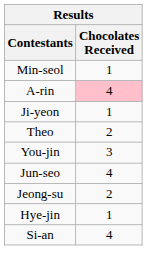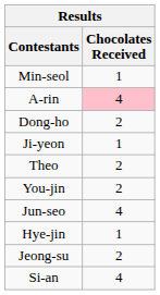+ row: Dong-ho | 2
You-jin | Chocolates Received: 3 -> 2
rows swapped: Hye-jin <-> Jeong-su
